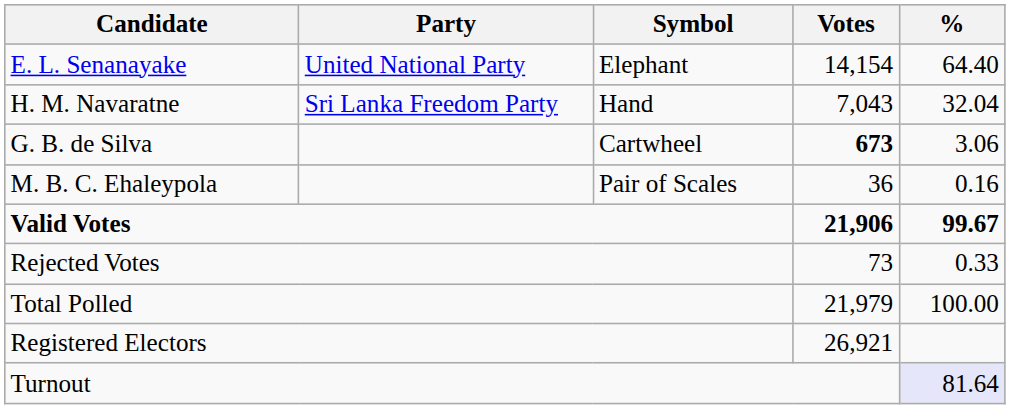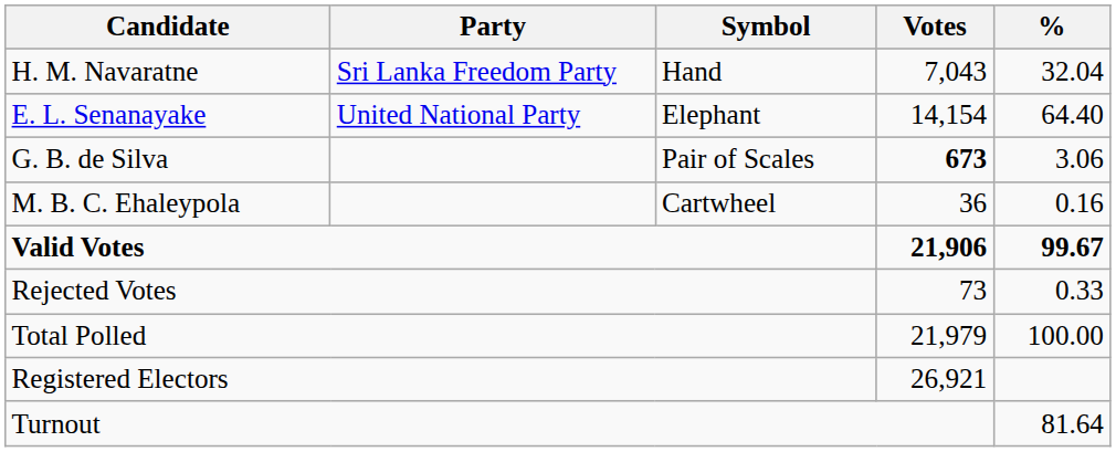rows swapped: E. L. Senanayake <-> H. M. Navaratne
G. B. de Silva | Symbol: Cartwheel -> Pair of Scales
M. B. C. Ehaleypola | Symbol: Pair of Scales -> Cartwheel
Turnout | %: lavender background -> no background
